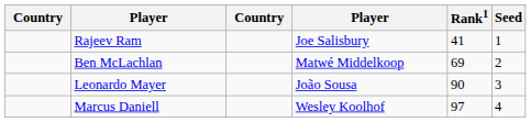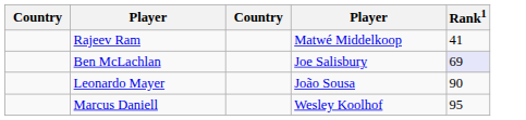- column: Seed | 1 | 2 | 3 | 4
Rajeev Ram | column 4: Joe Salisbury -> Matwé Middelkoop
Ben McLachlan | column 4: Matwé Middelkoop -> Joe Salisbury
Ben McLachlan | Rank1: no background -> lavender background
Marcus Daniell | Rank1: 97 -> 95
